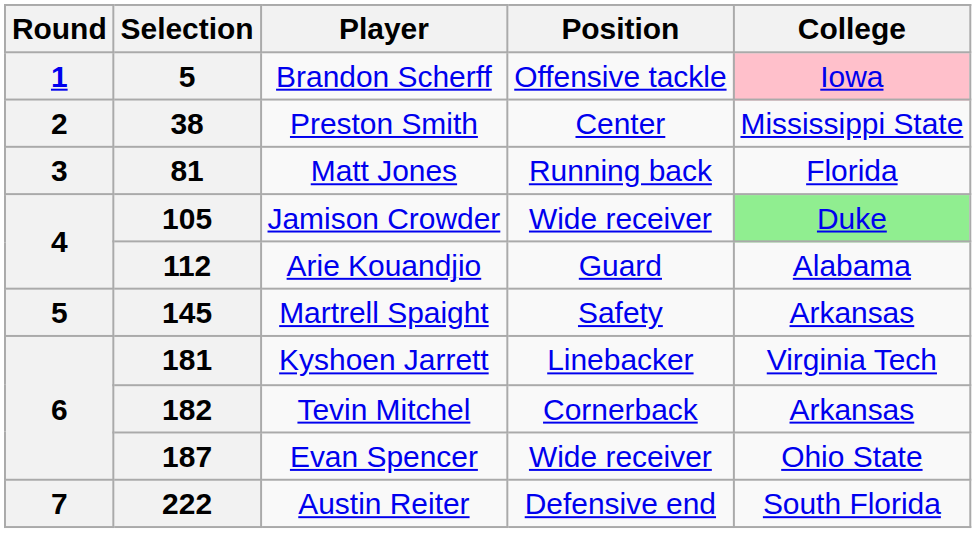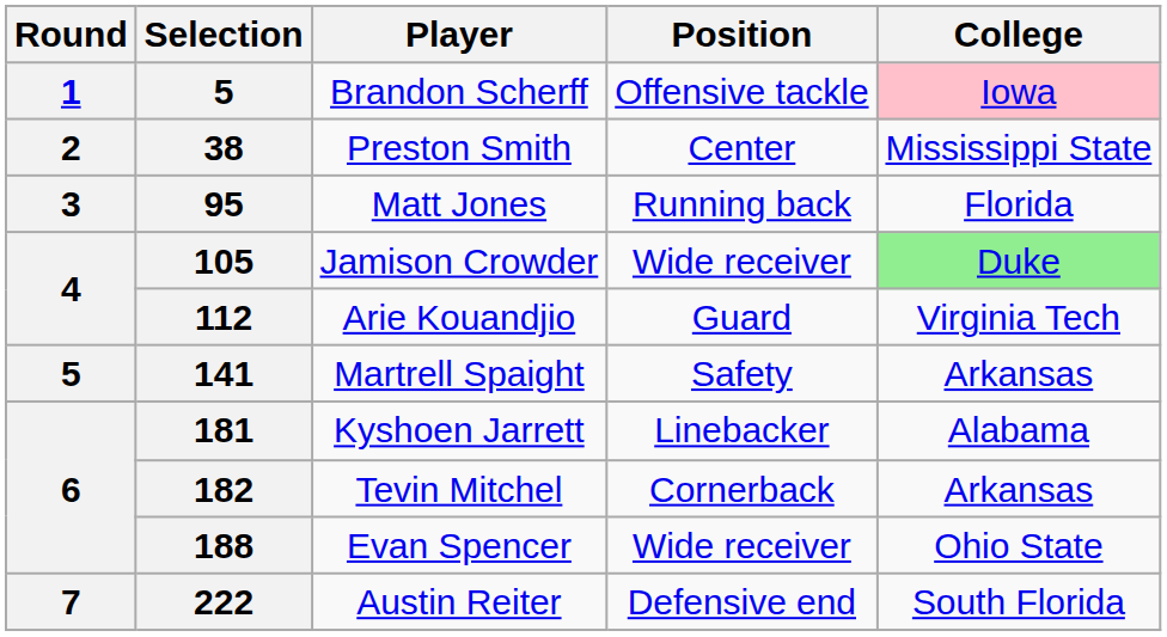Matt Jones | Selection: 81 -> 95
Arie Kouandjio | College: Alabama -> Virginia Tech
Martrell Spaight | Selection: 145 -> 141
Kyshoen Jarrett | College: Virginia Tech -> Alabama
Evan Spencer | Selection: 187 -> 188
